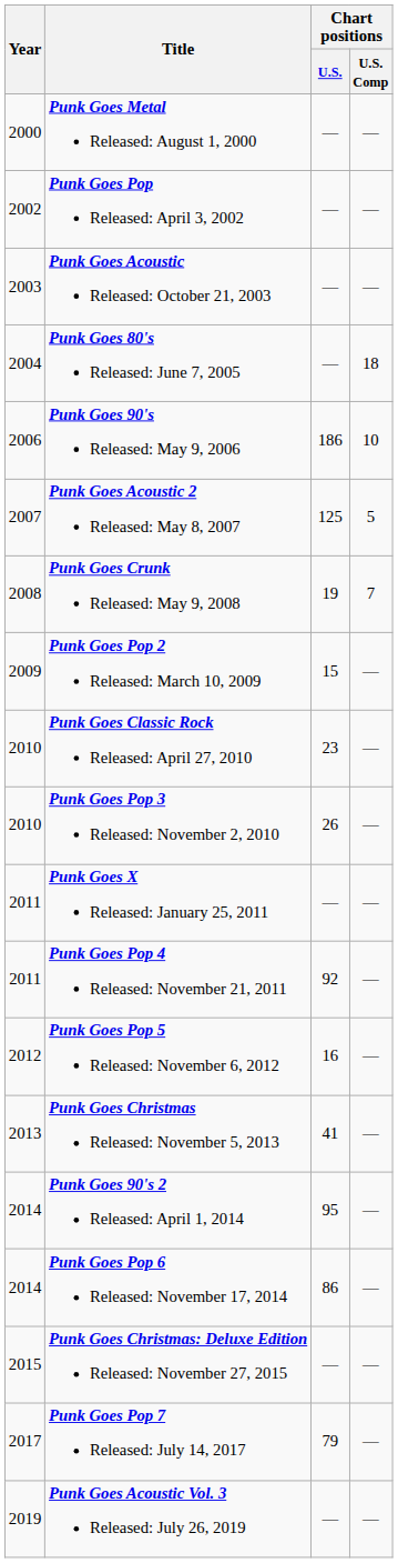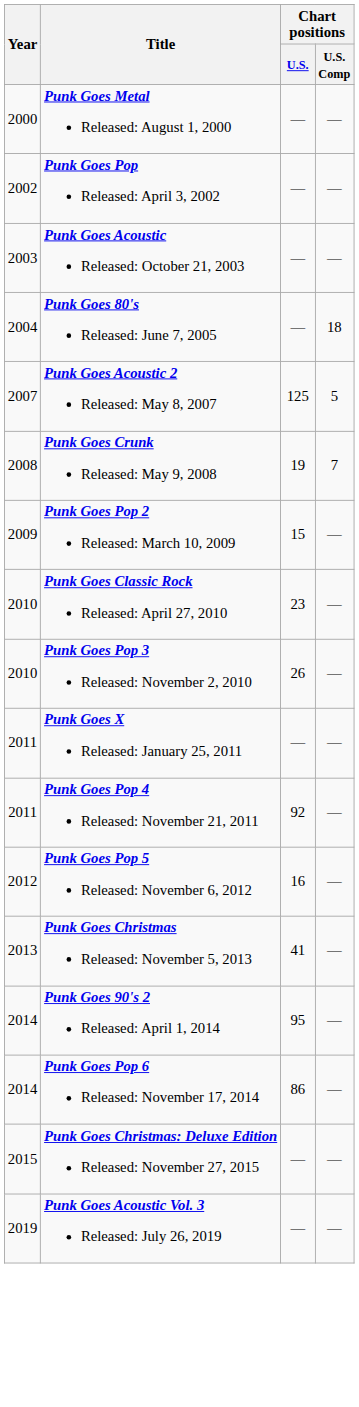- row: 2006 | Punk Goes 90's Released: May 9, 2006 | 186 | 10
- row: 2017 | Punk Goes Pop 7 Released: July 14, 2017 | 79 | —
